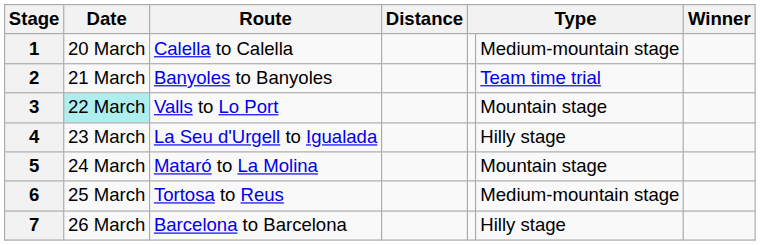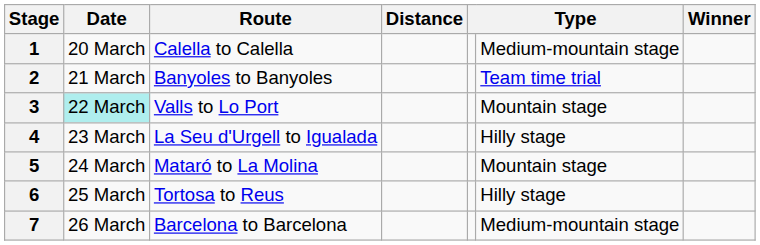6 | column 6: Medium-mountain stage -> Hilly stage
7 | column 6: Hilly stage -> Medium-mountain stage
